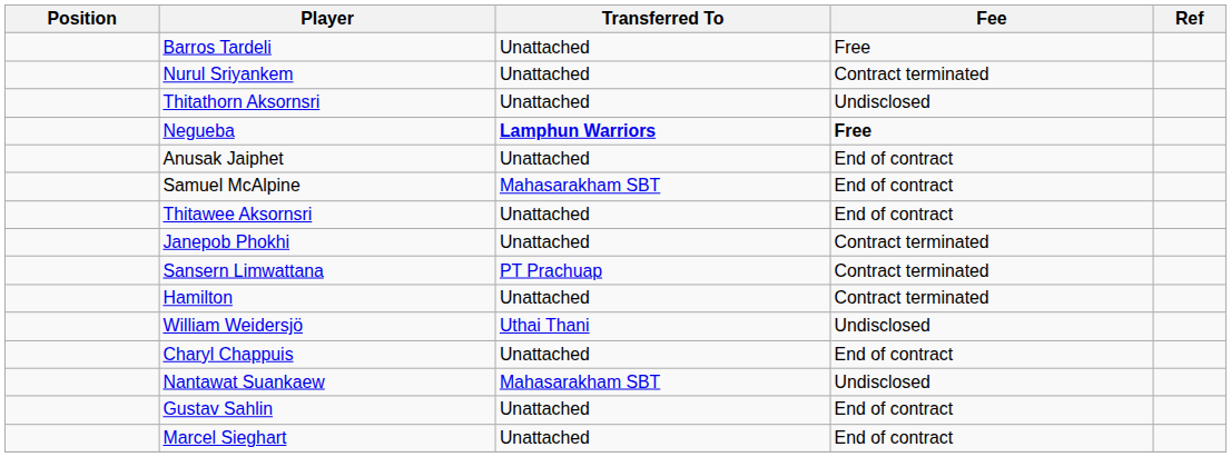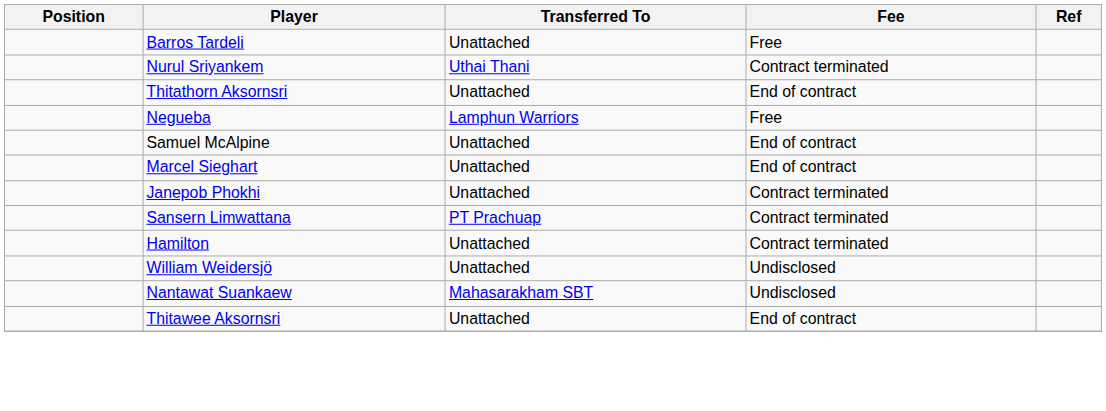Nurul Sriyankem | Transferred To: Unattached -> Uthai Thani
Thitathorn Aksornsri | Fee: Undisclosed -> End of contract
Negueba | Transferred To: bold -> normal
Negueba | Fee: bold -> normal
- row: Anusak Jaiphet | Unattached | End of contract
Samuel McAlpine | Transferred To: Mahasarakham SBT -> Unattached
rows swapped: Thitawee Aksornsri <-> Marcel Sieghart
William Weidersjö | Transferred To: Uthai Thani -> Unattached
- row: Charyl Chappuis | Unattached | End of contract
- row: Gustav Sahlin | Unattached | End of contract
